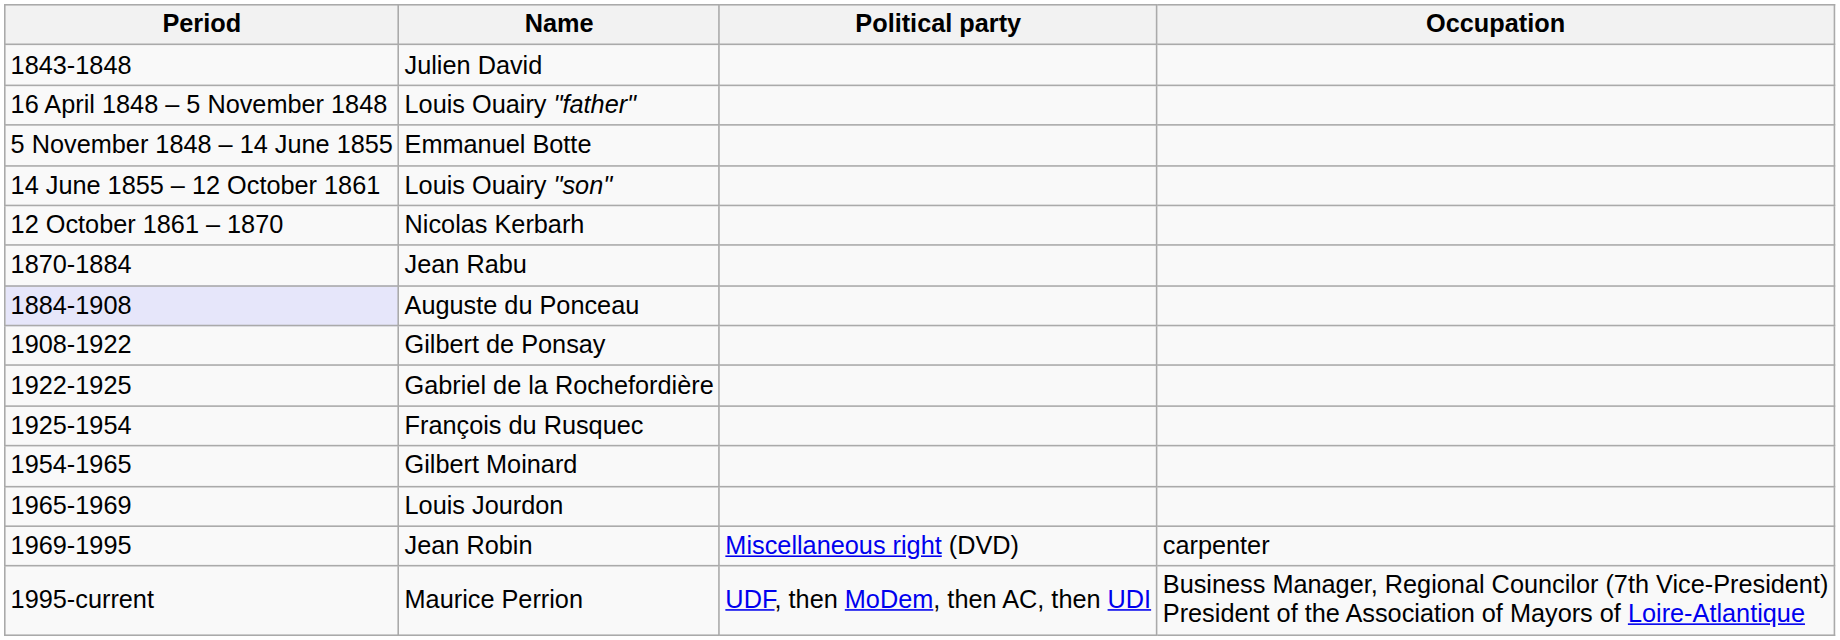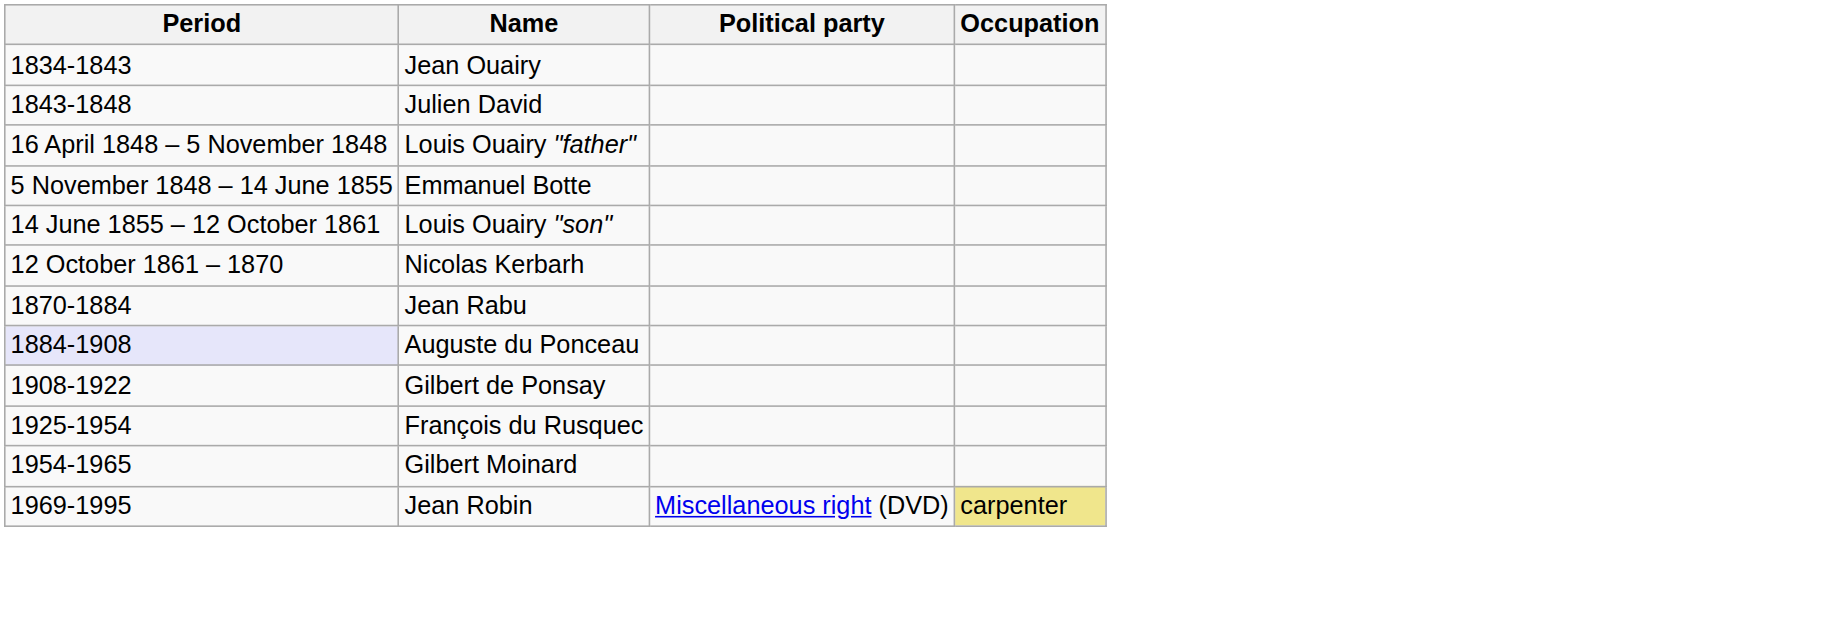+ row: 1834-1843 | Jean Ouairy
- row: 1922-1925 | Gabriel de la Rochefordière
- row: 1965-1969 | Louis Jourdon
Jean Robin | Occupation: no background -> khaki background
- row: 1995-current | Maurice Perrion | UDF, then MoDem, then AC, then UDI | Business Manager, Regional Councilor (7th Vice-President) President of the Association of Mayors of Loire-Atlantique
